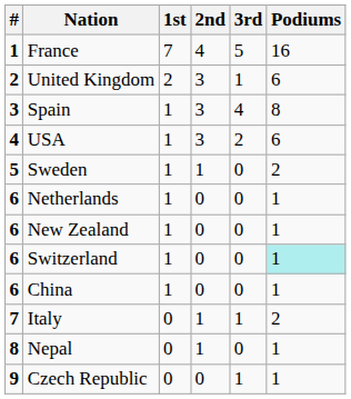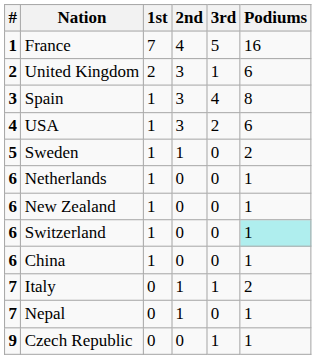Nepal | #: 8 -> 7
